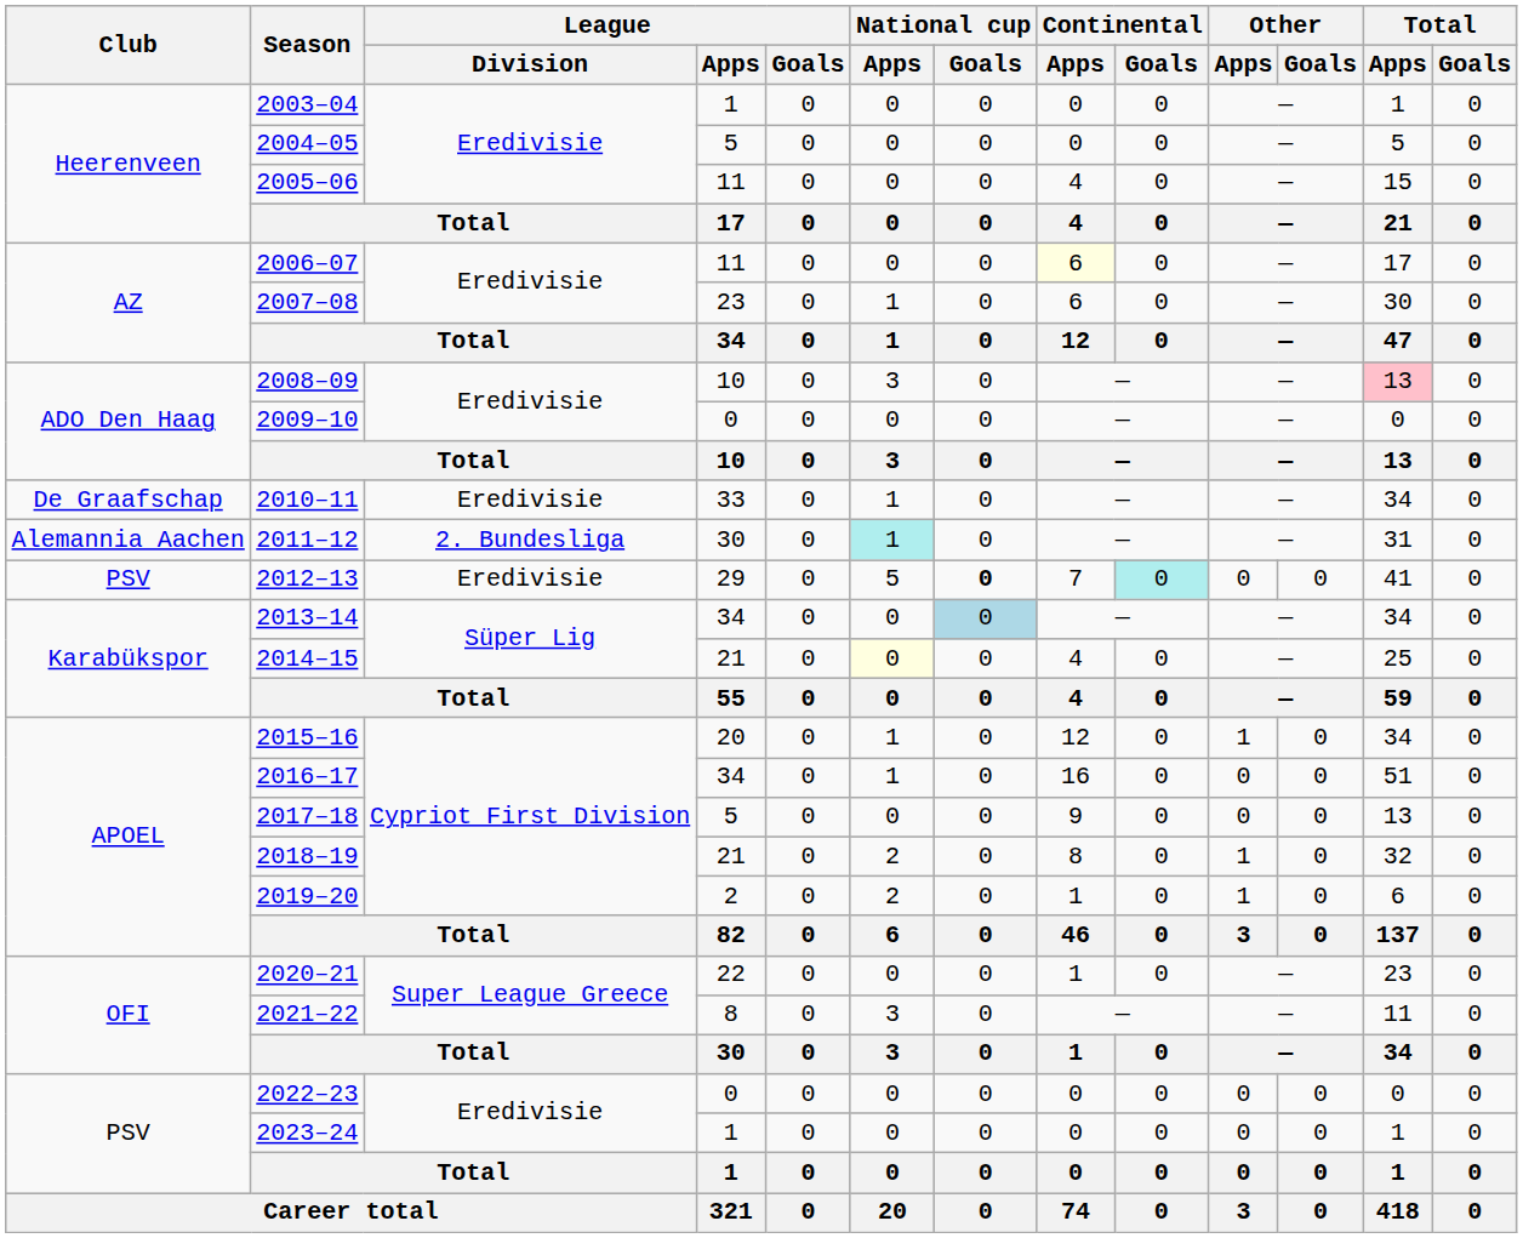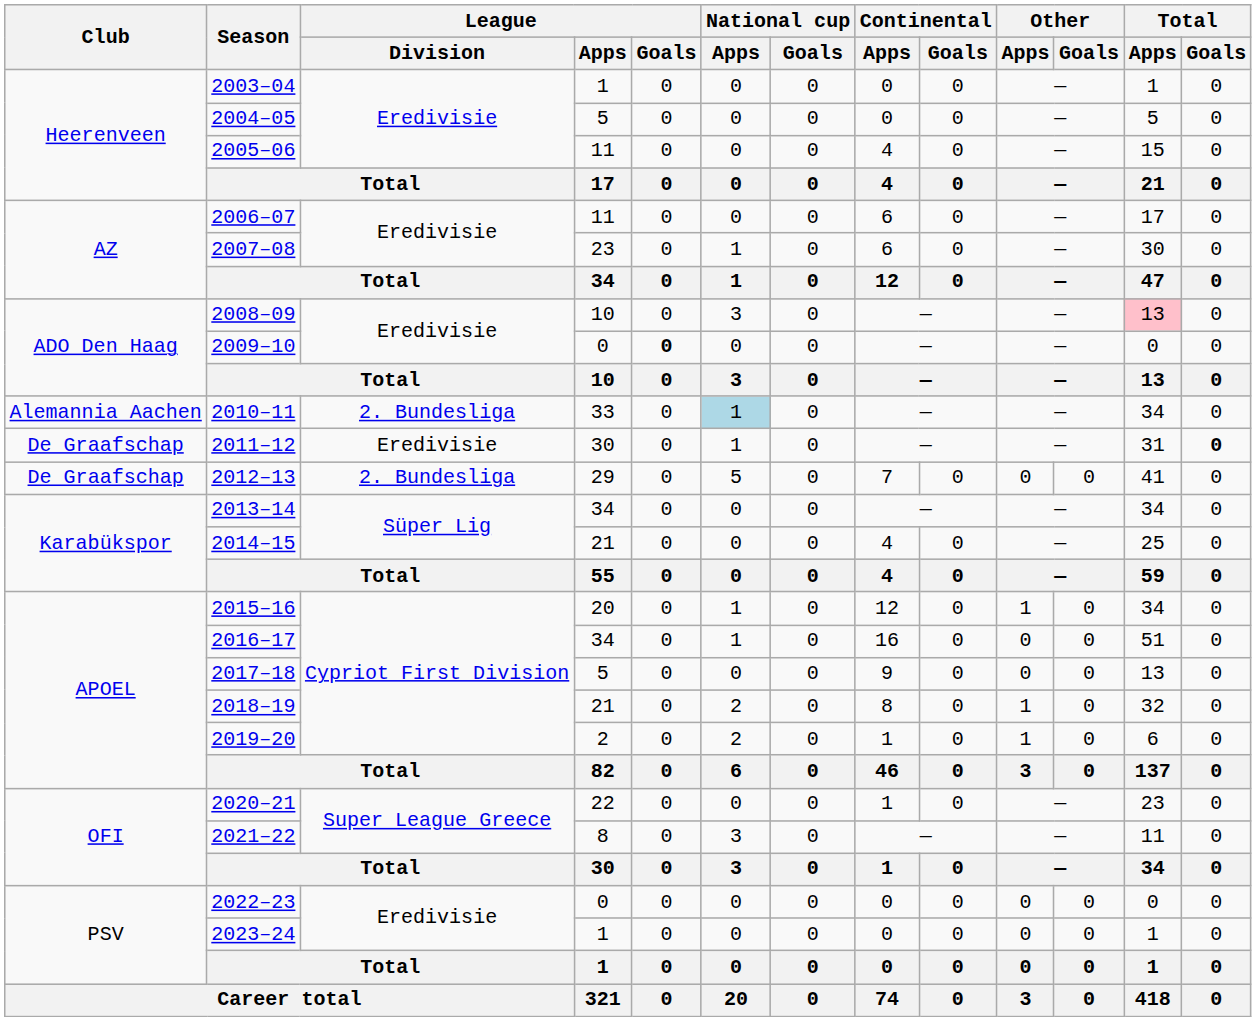2006–07 | Continental / Apps: lightyellow background -> no background
2009–10 | League / Goals: normal -> bold
2010–11 | Club: De Graafschap -> Alemannia Aachen
2010–11 | League / Division: Eredivisie -> 2. Bundesliga
2010–11 | National cup / Apps: no background -> lightblue background
2011–12 | Club: Alemannia Aachen -> De Graafschap
2011–12 | League / Division: 2. Bundesliga -> Eredivisie
2011–12 | National cup / Apps: paleturquoise background -> no background
2011–12 | Total / Goals: normal -> bold
2012–13 | Club: PSV -> De Graafschap
2012–13 | League / Division: Eredivisie -> 2. Bundesliga
2012–13 | National cup / Goals: bold -> normal
2012–13 | Continental / Goals: paleturquoise background -> no background
2013–14 | National cup / Goals: lightblue background -> no background
2014–15 | National cup / Apps: lightyellow background -> no background
